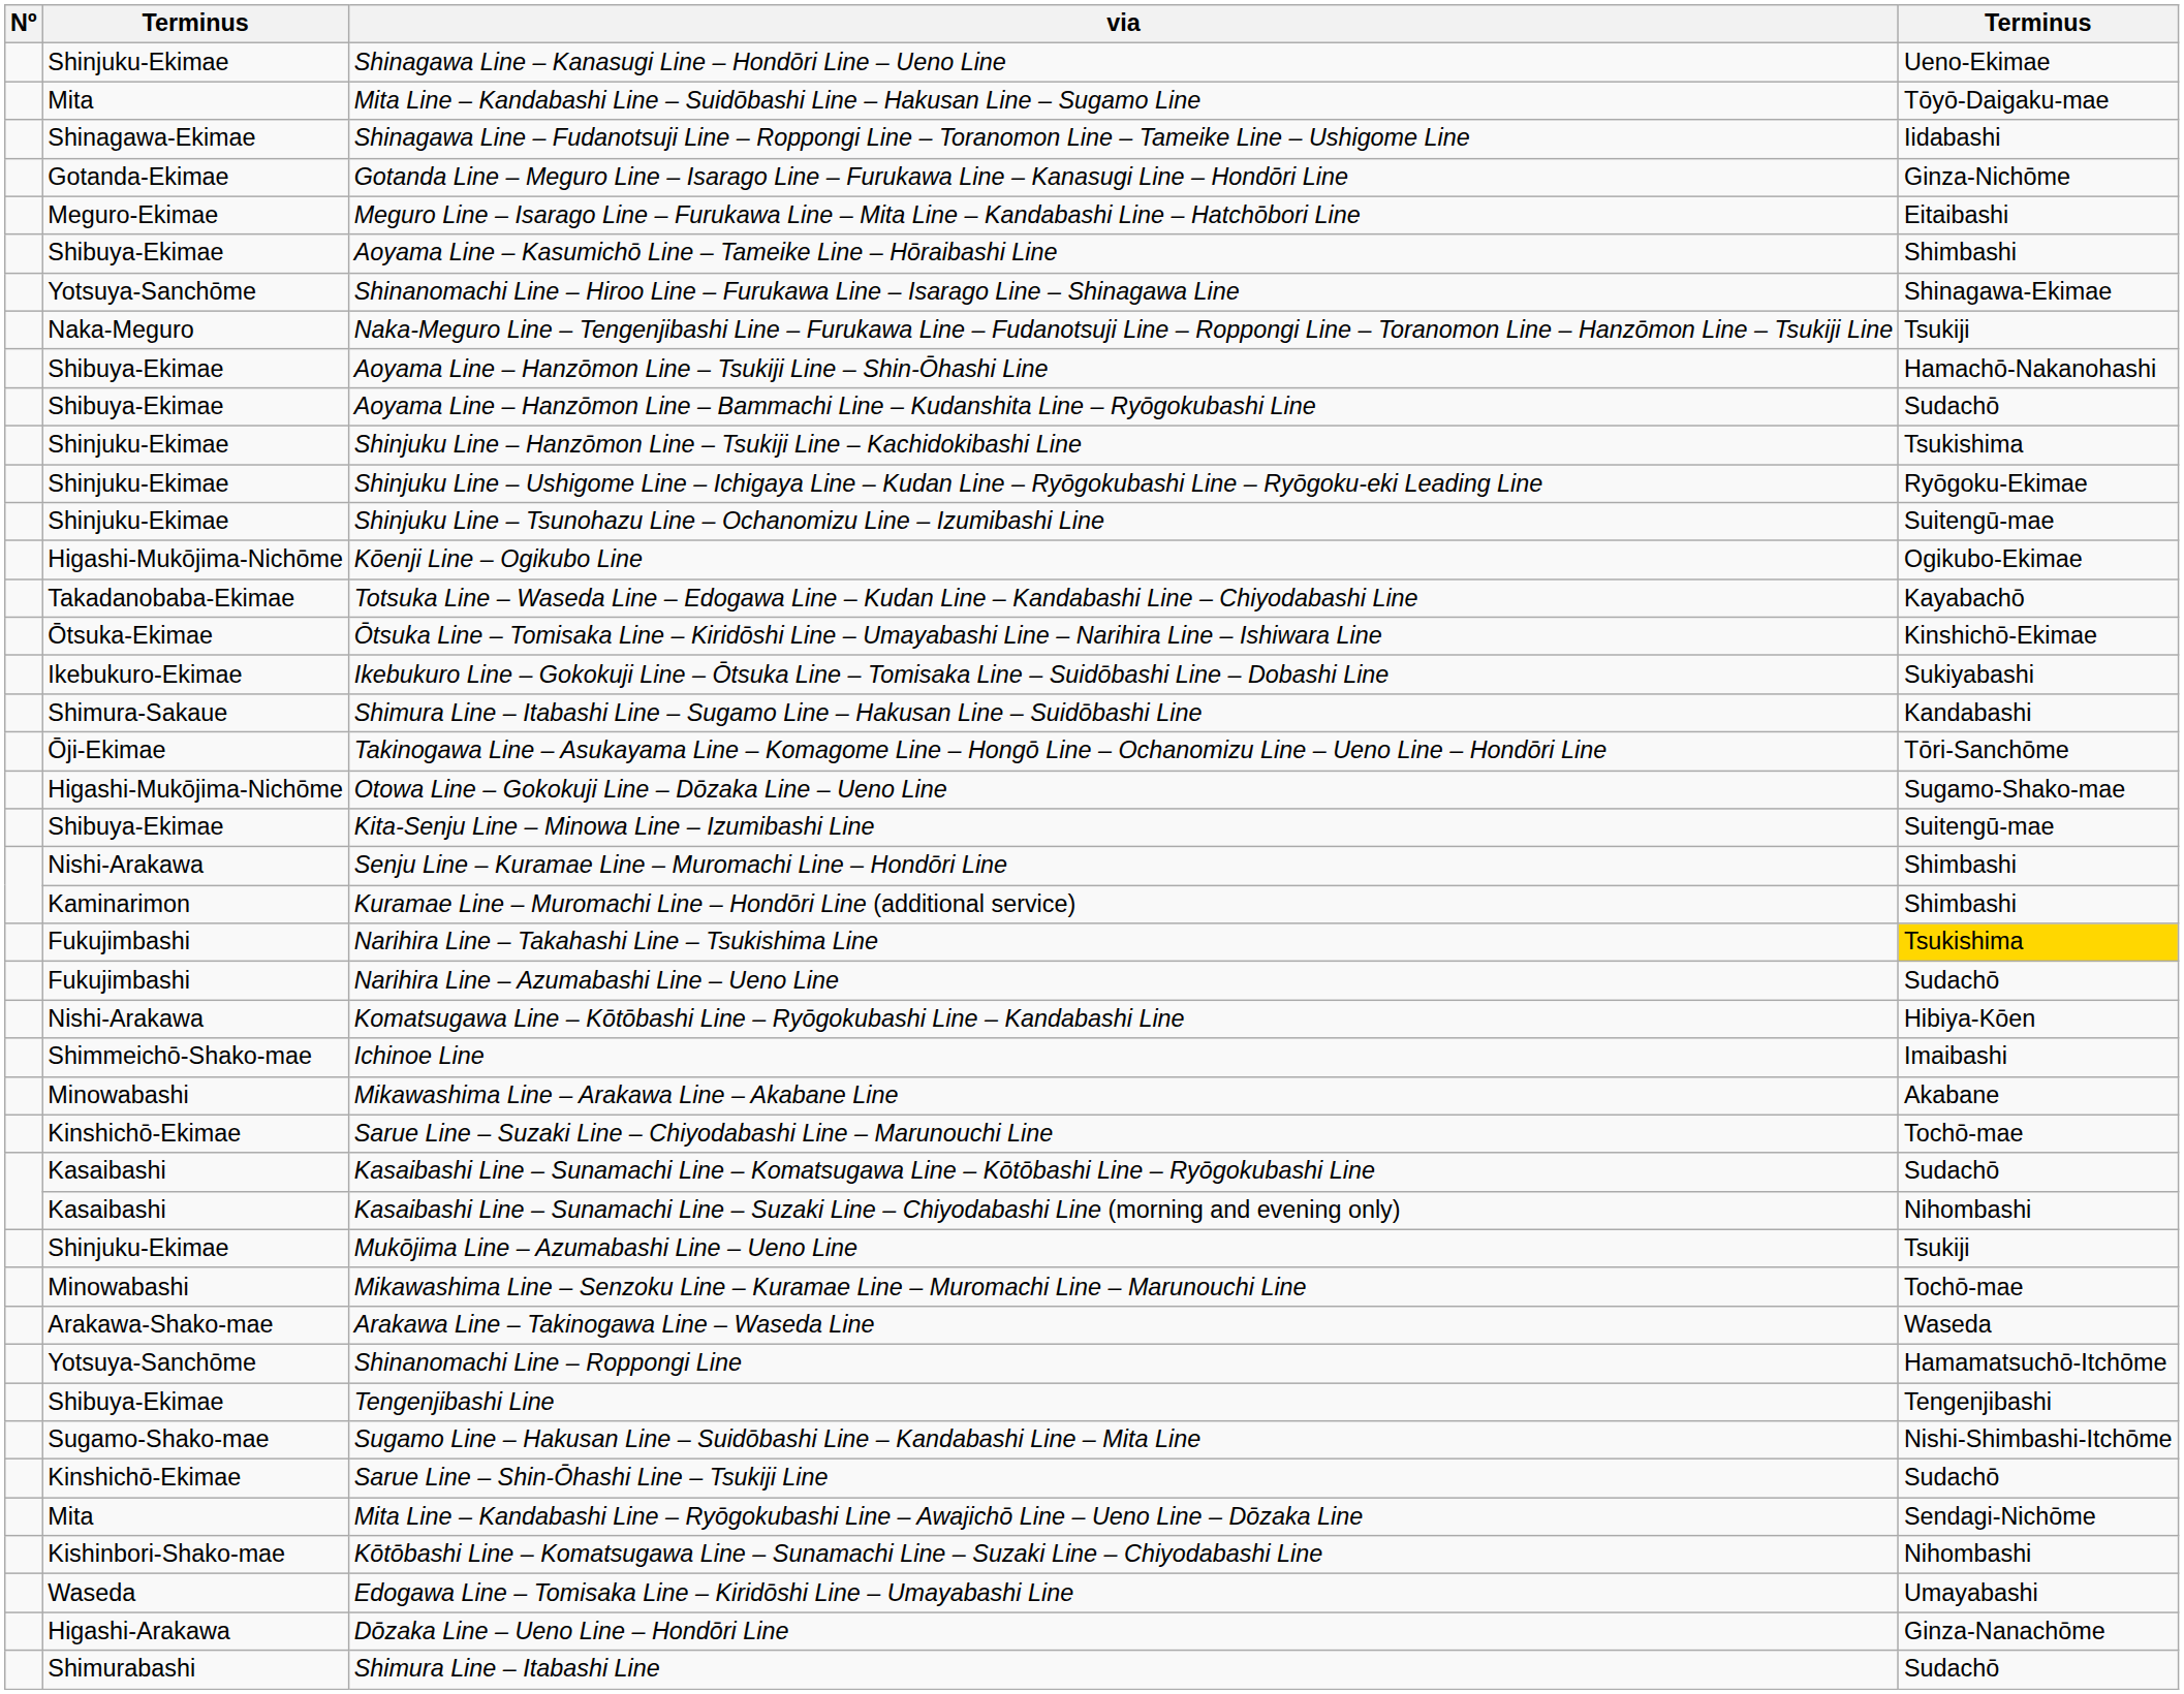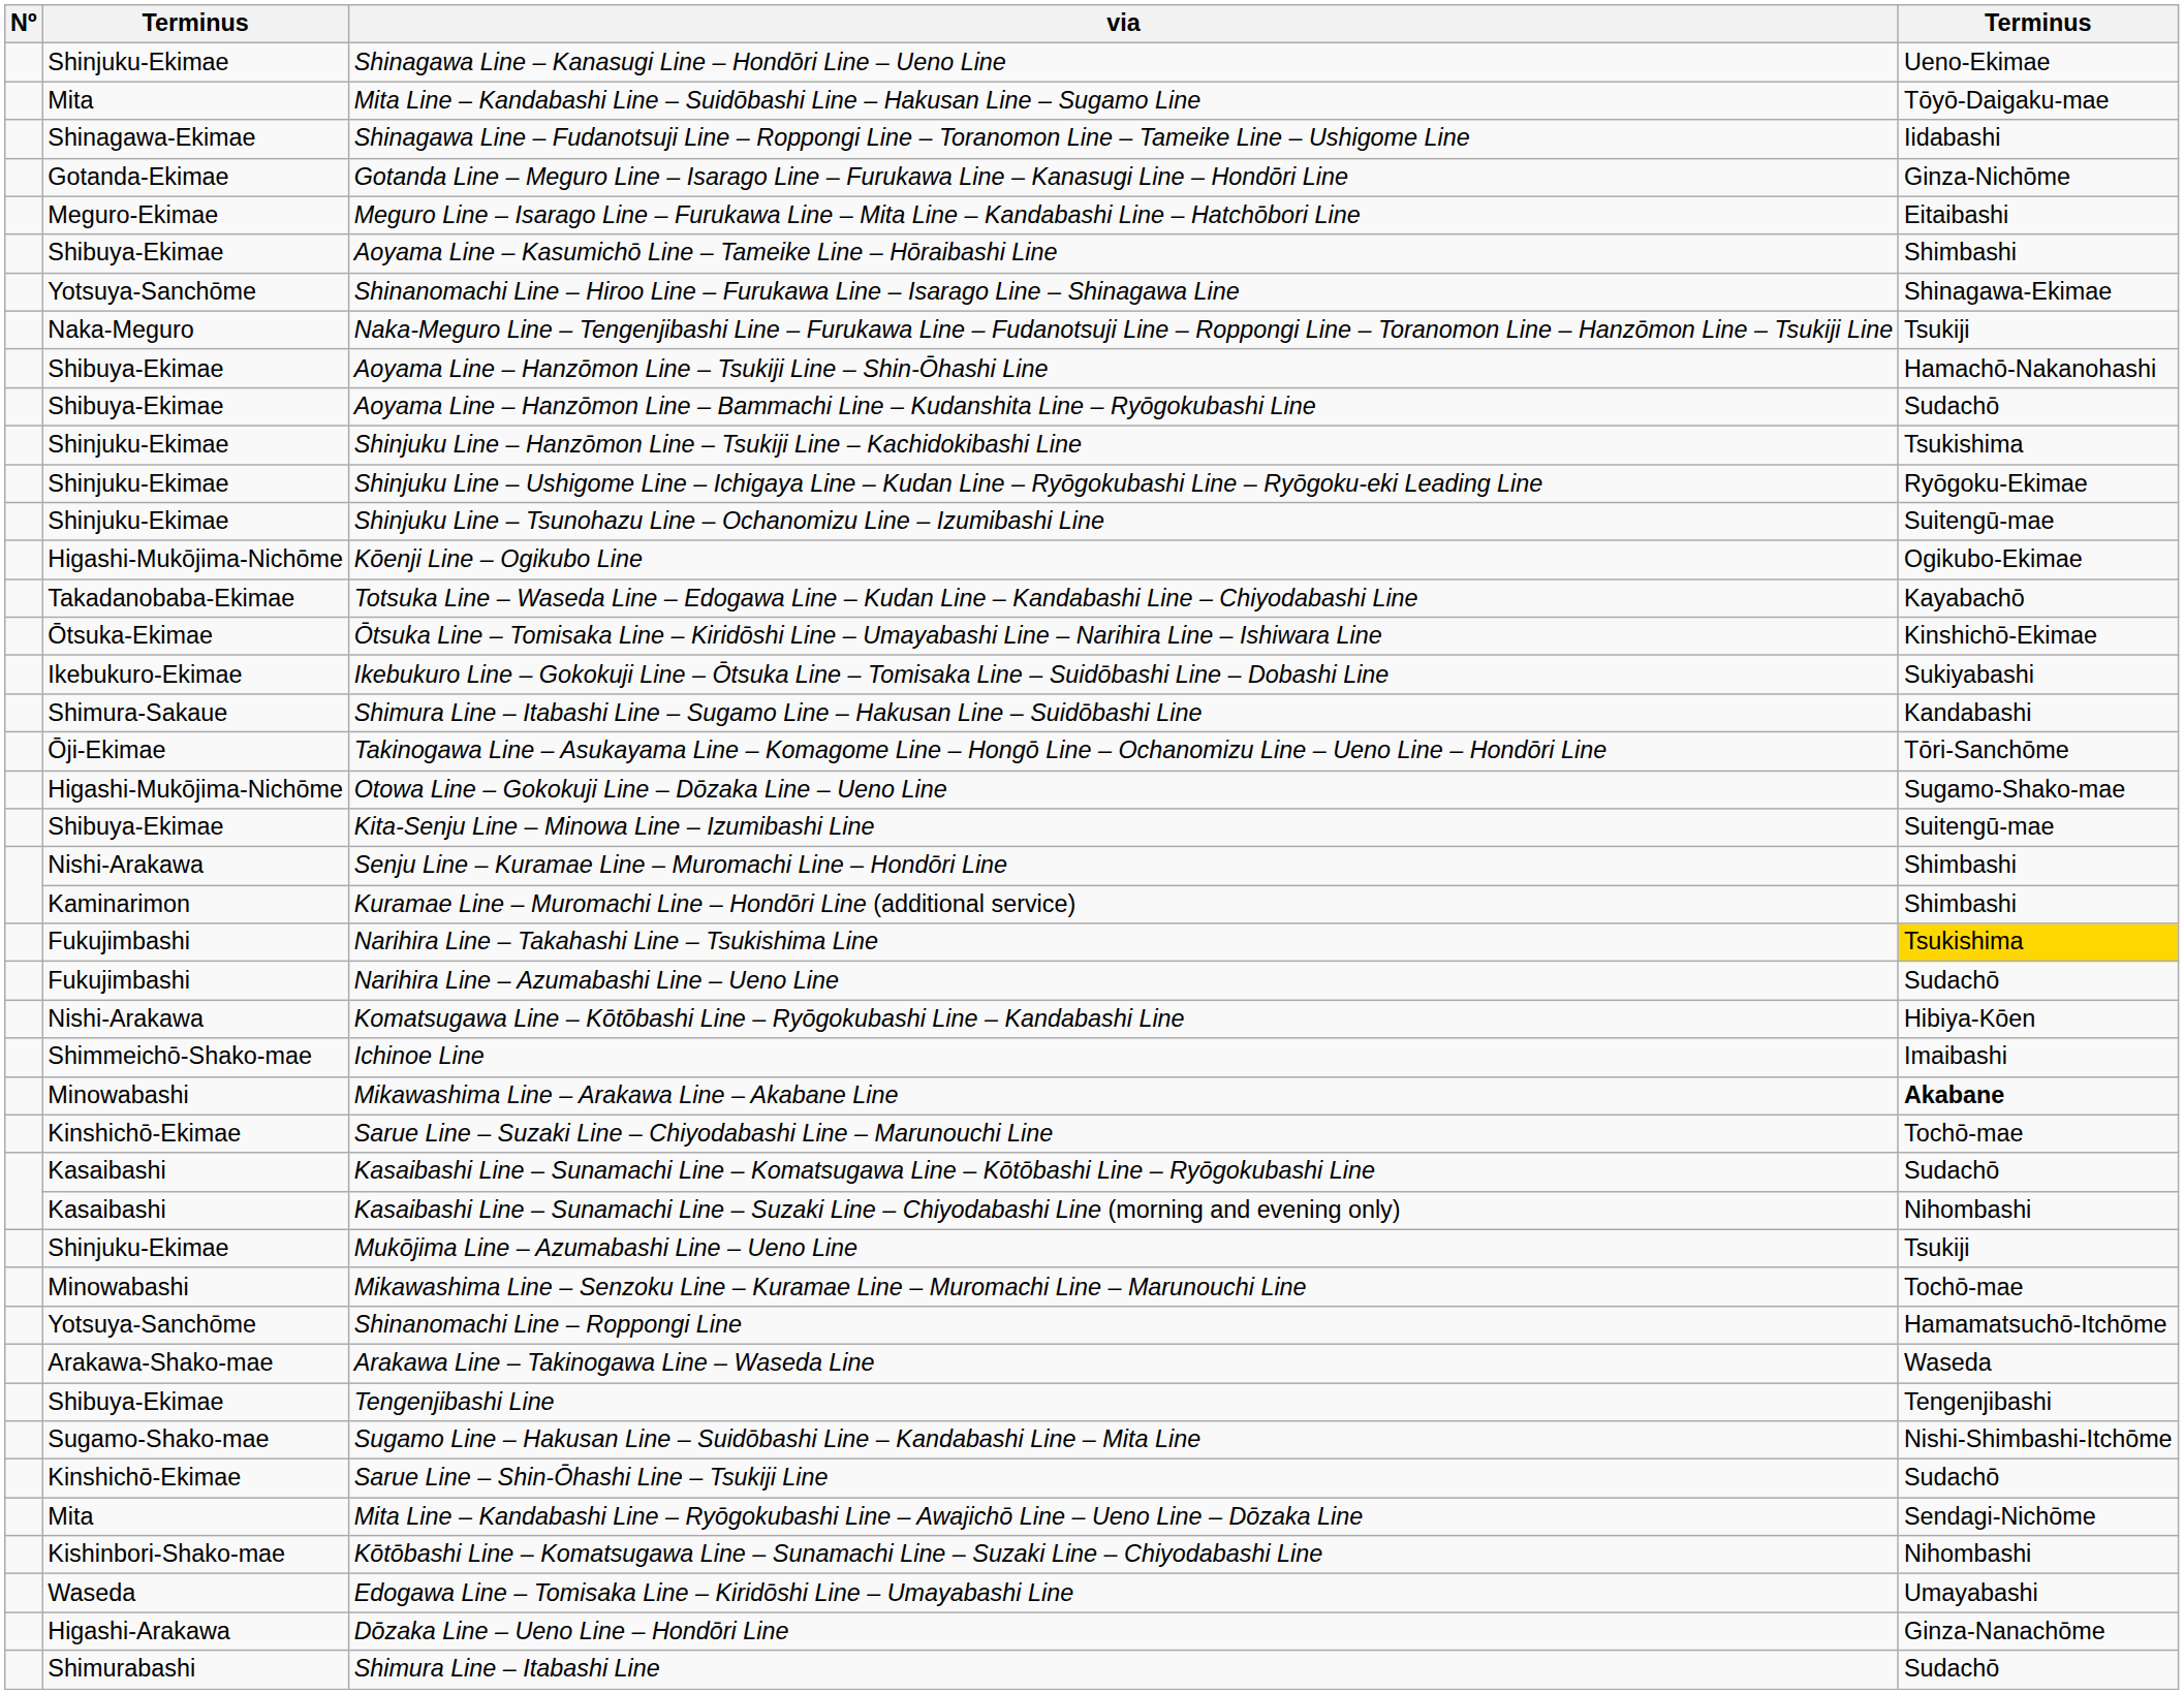Mikawashima Line – Arakawa Line – Akabane Line | column 4: normal -> bold
rows swapped: Arakawa Line – Takinogawa Line – Waseda Line <-> Shinanomachi Line – Roppongi Line
